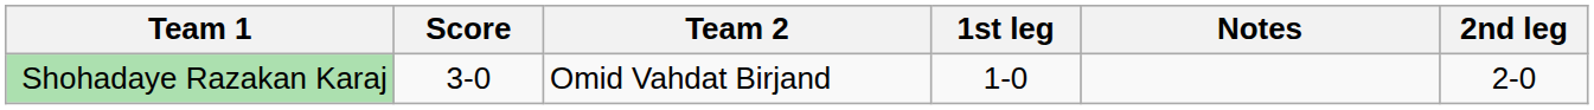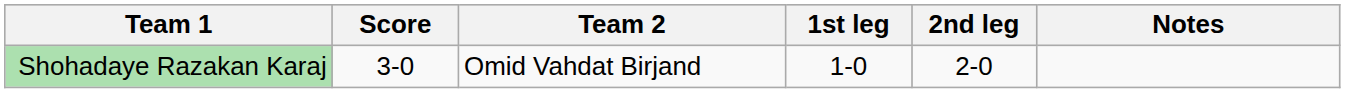columns swapped: 2nd leg <-> Notes
